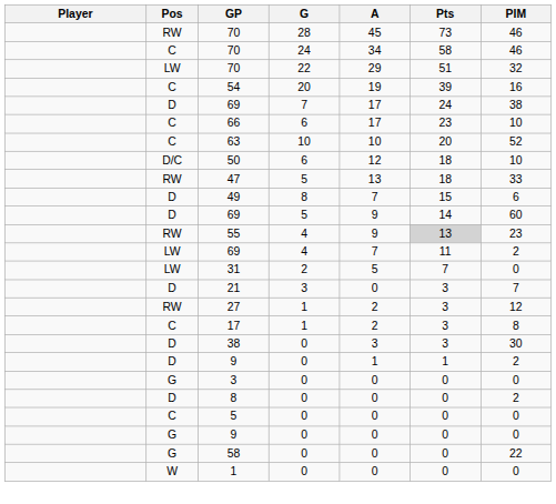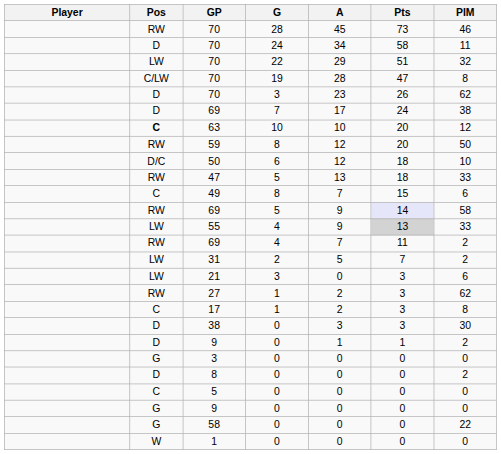70 / 24 | Pos: C -> D
70 / 24 | PIM: 46 -> 11
+ row: C/LW | 70 | 19 | 28 | 47 | 8
- row: C | 54 | 20 | 19 | 39 | 16
+ row: D | 70 | 3 | 23 | 26 | 62
- row: C | 66 | 6 | 17 | 23 | 10
63 | Pos: normal -> bold
63 | PIM: 52 -> 12
+ row: RW | 59 | 8 | 12 | 20 | 50
49 | Pos: D -> C
69 / 5 | Pos: D -> RW
69 / 5 | Pts: no background -> lavender background
69 / 5 | PIM: 60 -> 58
55 | Pos: RW -> LW
55 | PIM: 23 -> 33
69 / 4 | Pos: LW -> RW
31 | PIM: 0 -> 2
21 | Pos: D -> LW
21 | PIM: 7 -> 6
27 | PIM: 12 -> 62
